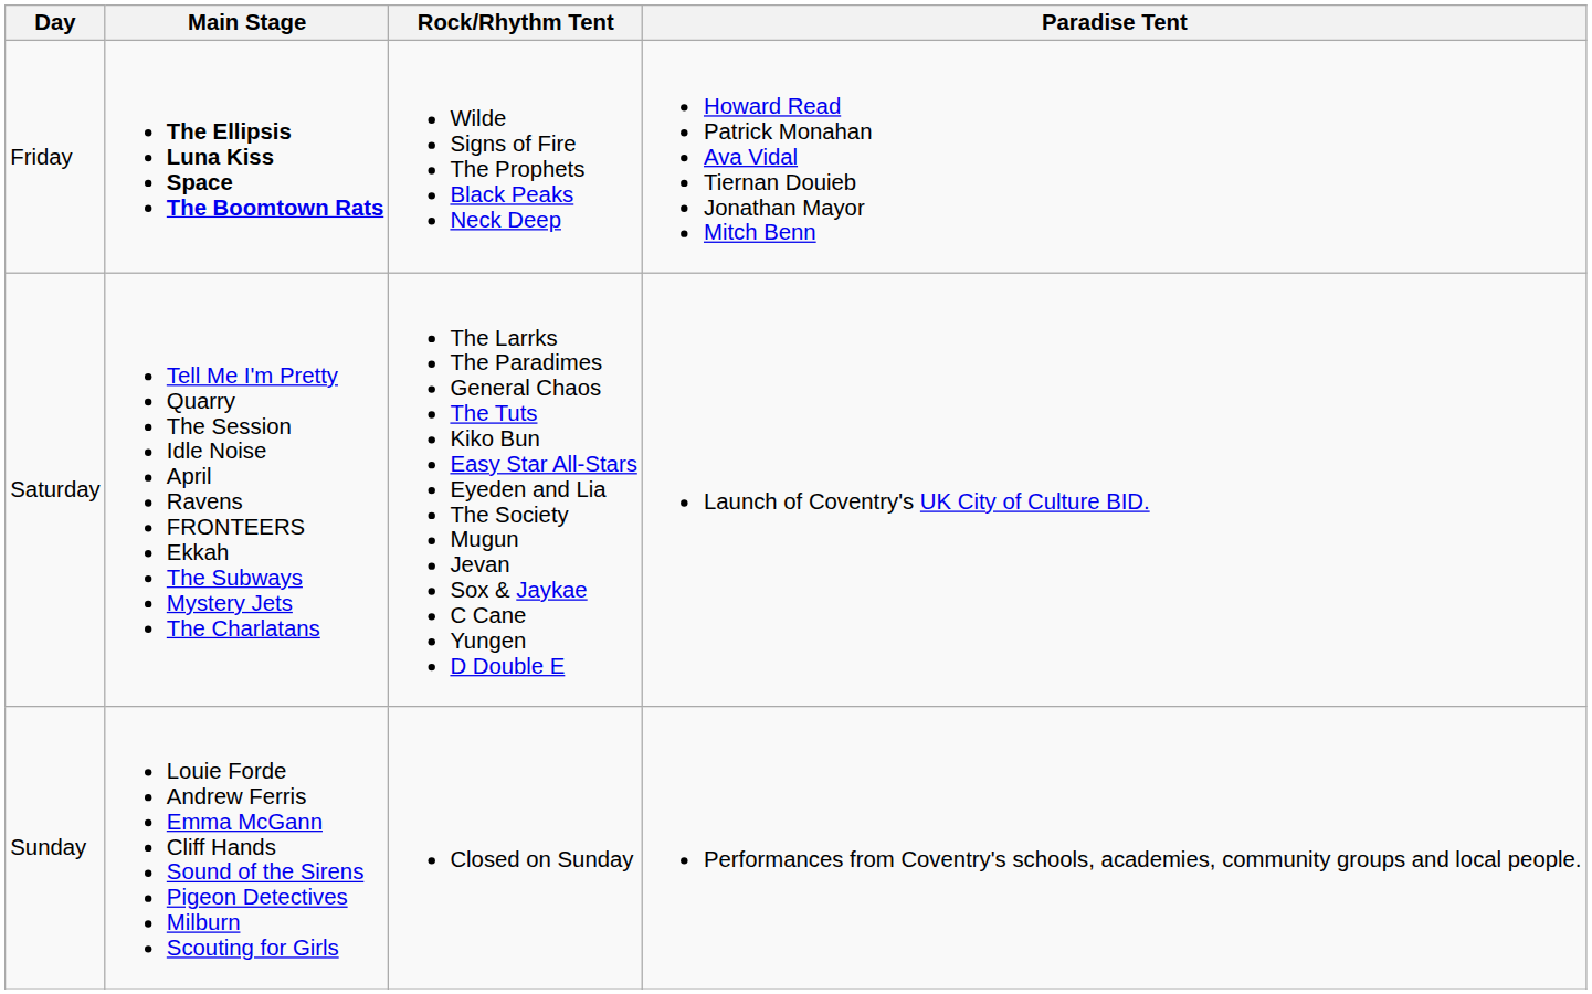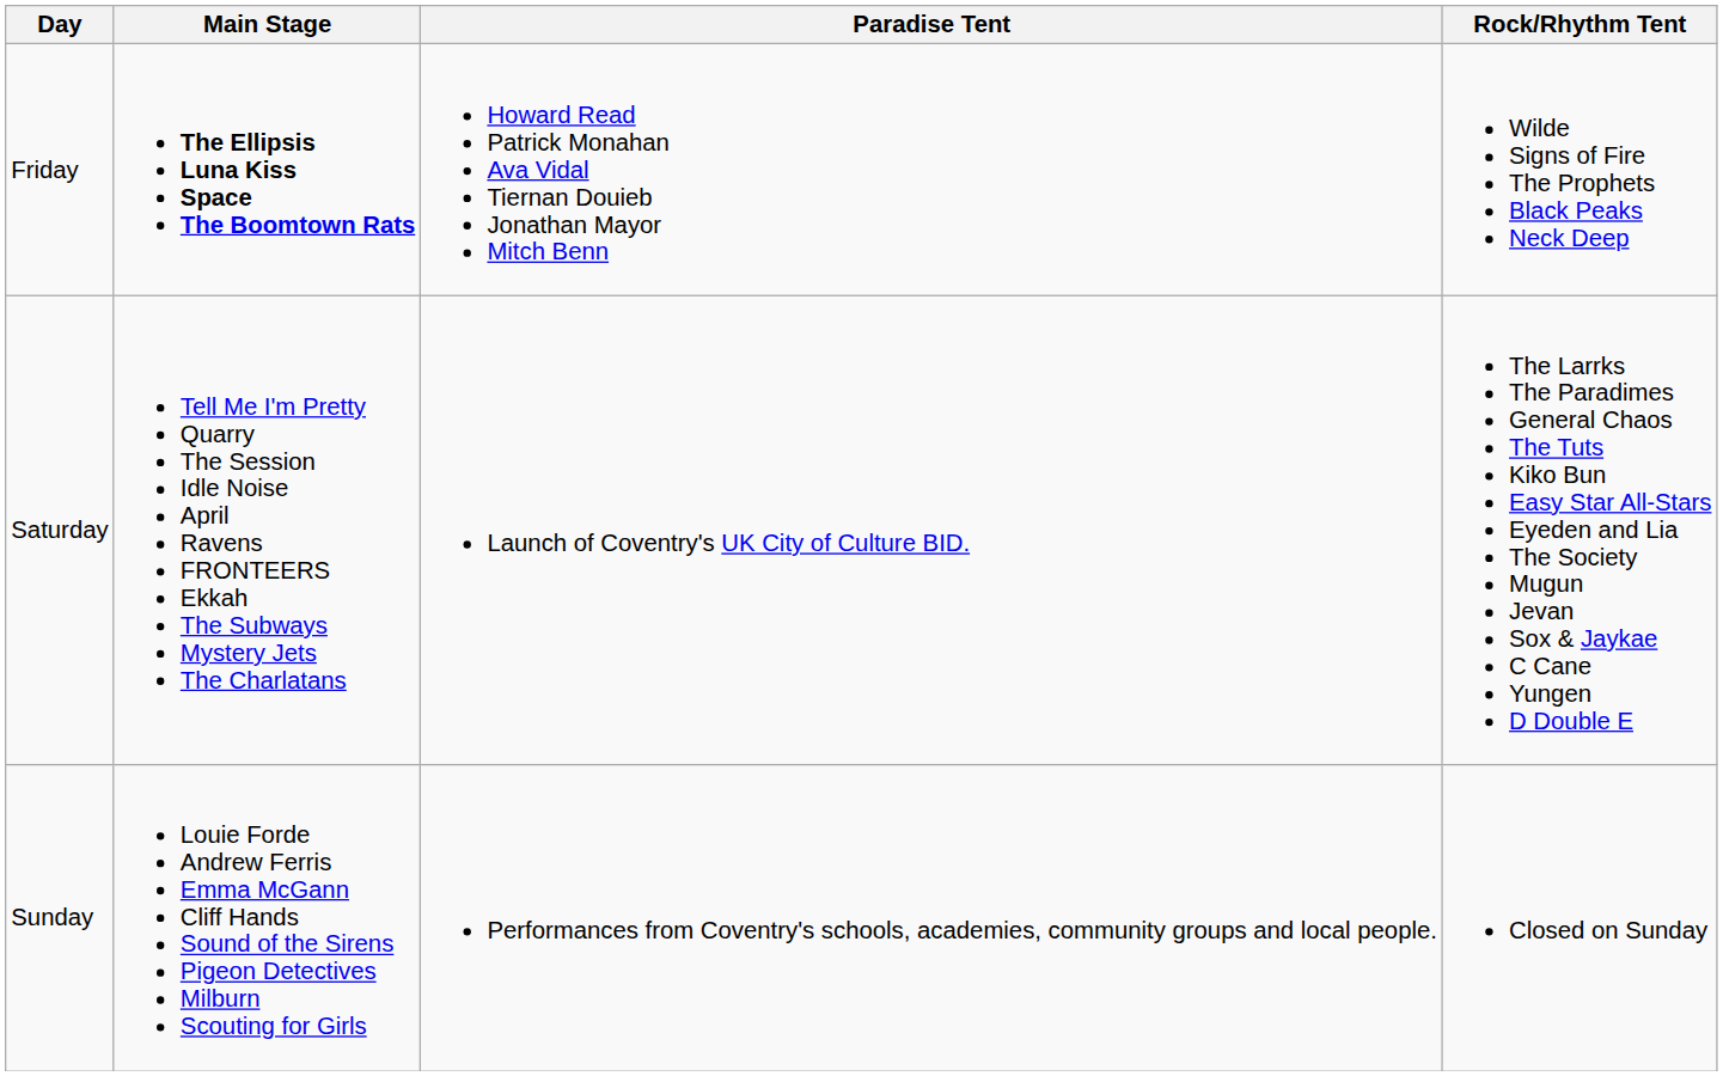columns swapped: Rock/Rhythm Tent <-> Paradise Tent
